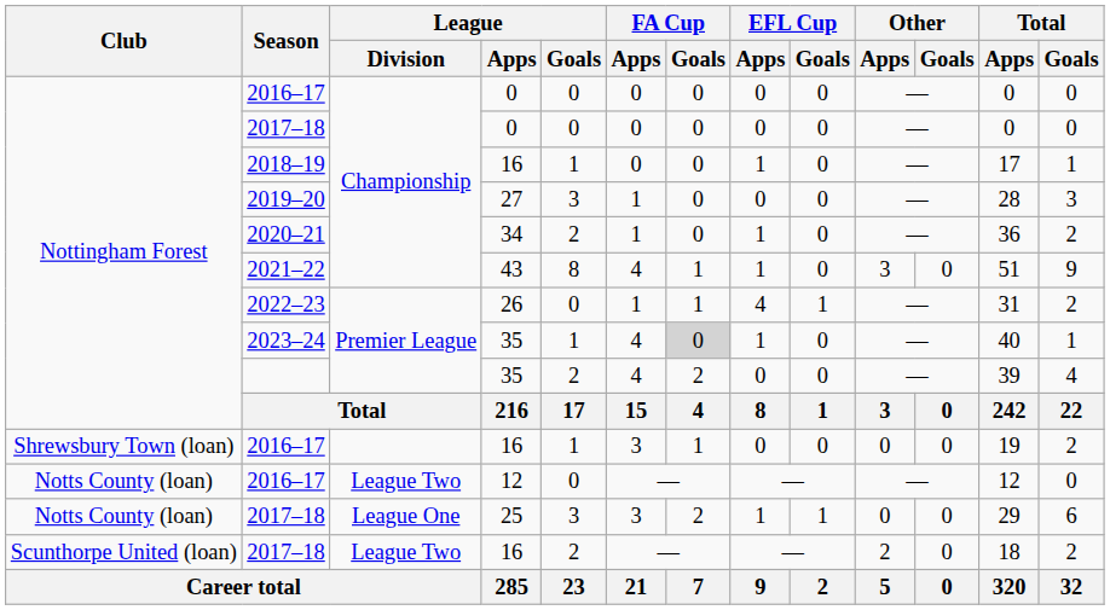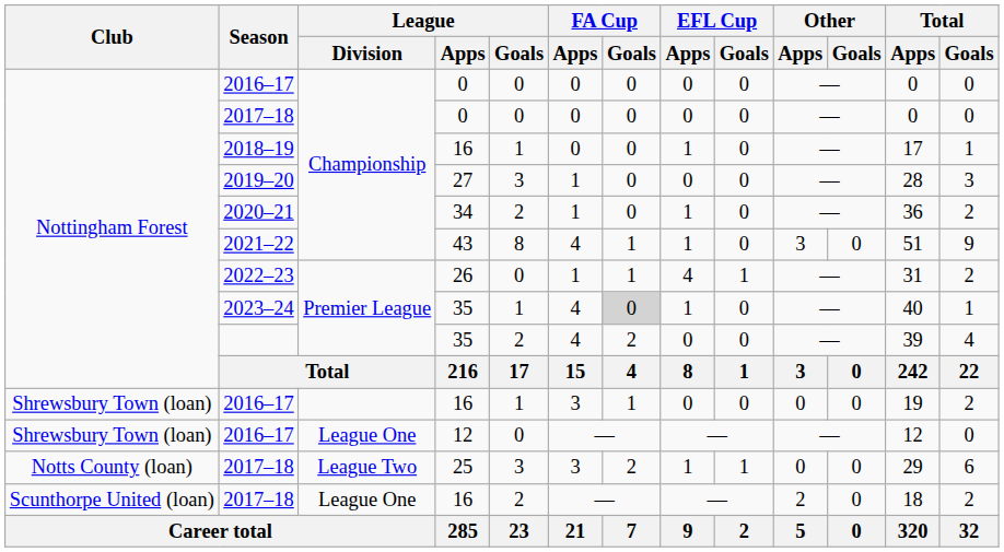2016–17 / 12 | Club: Notts County (loan) -> Shrewsbury Town (loan)
2016–17 / 12 | League / Division: League Two -> League One
2017–18 / 25 | League / Division: League One -> League Two
2017–18 / 16 | League / Division: League Two -> League One
